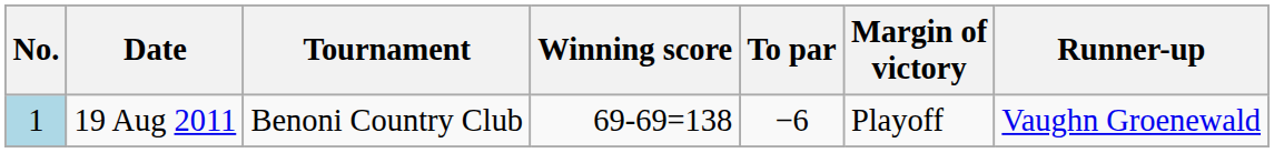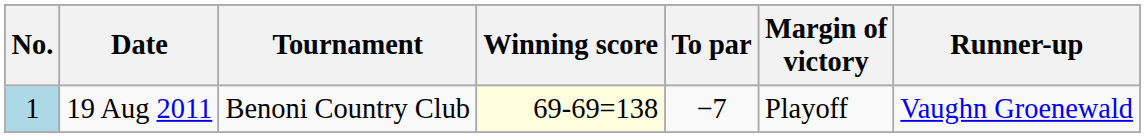19 Aug 2011 | Winning score: no background -> lightyellow background
19 Aug 2011 | To par: −6 -> −7
